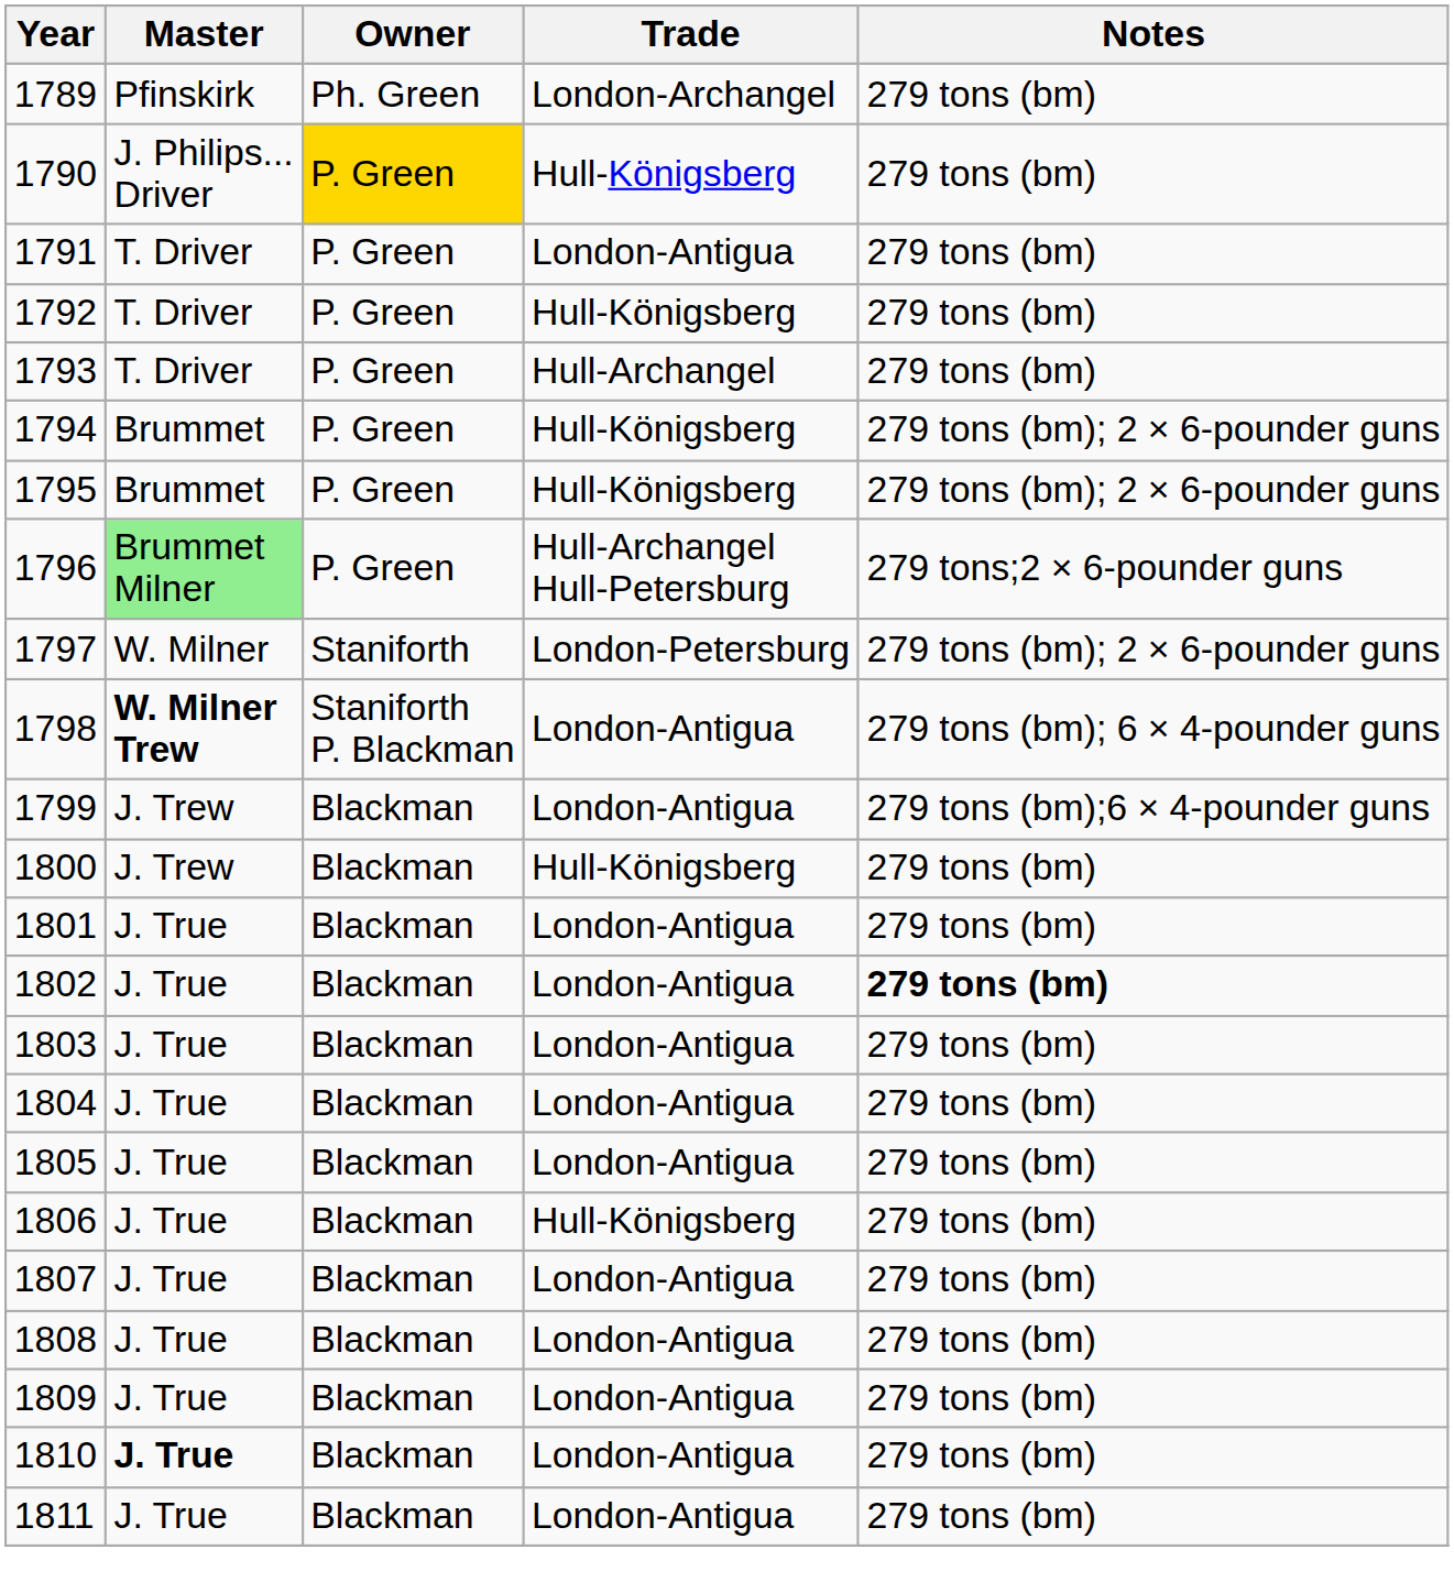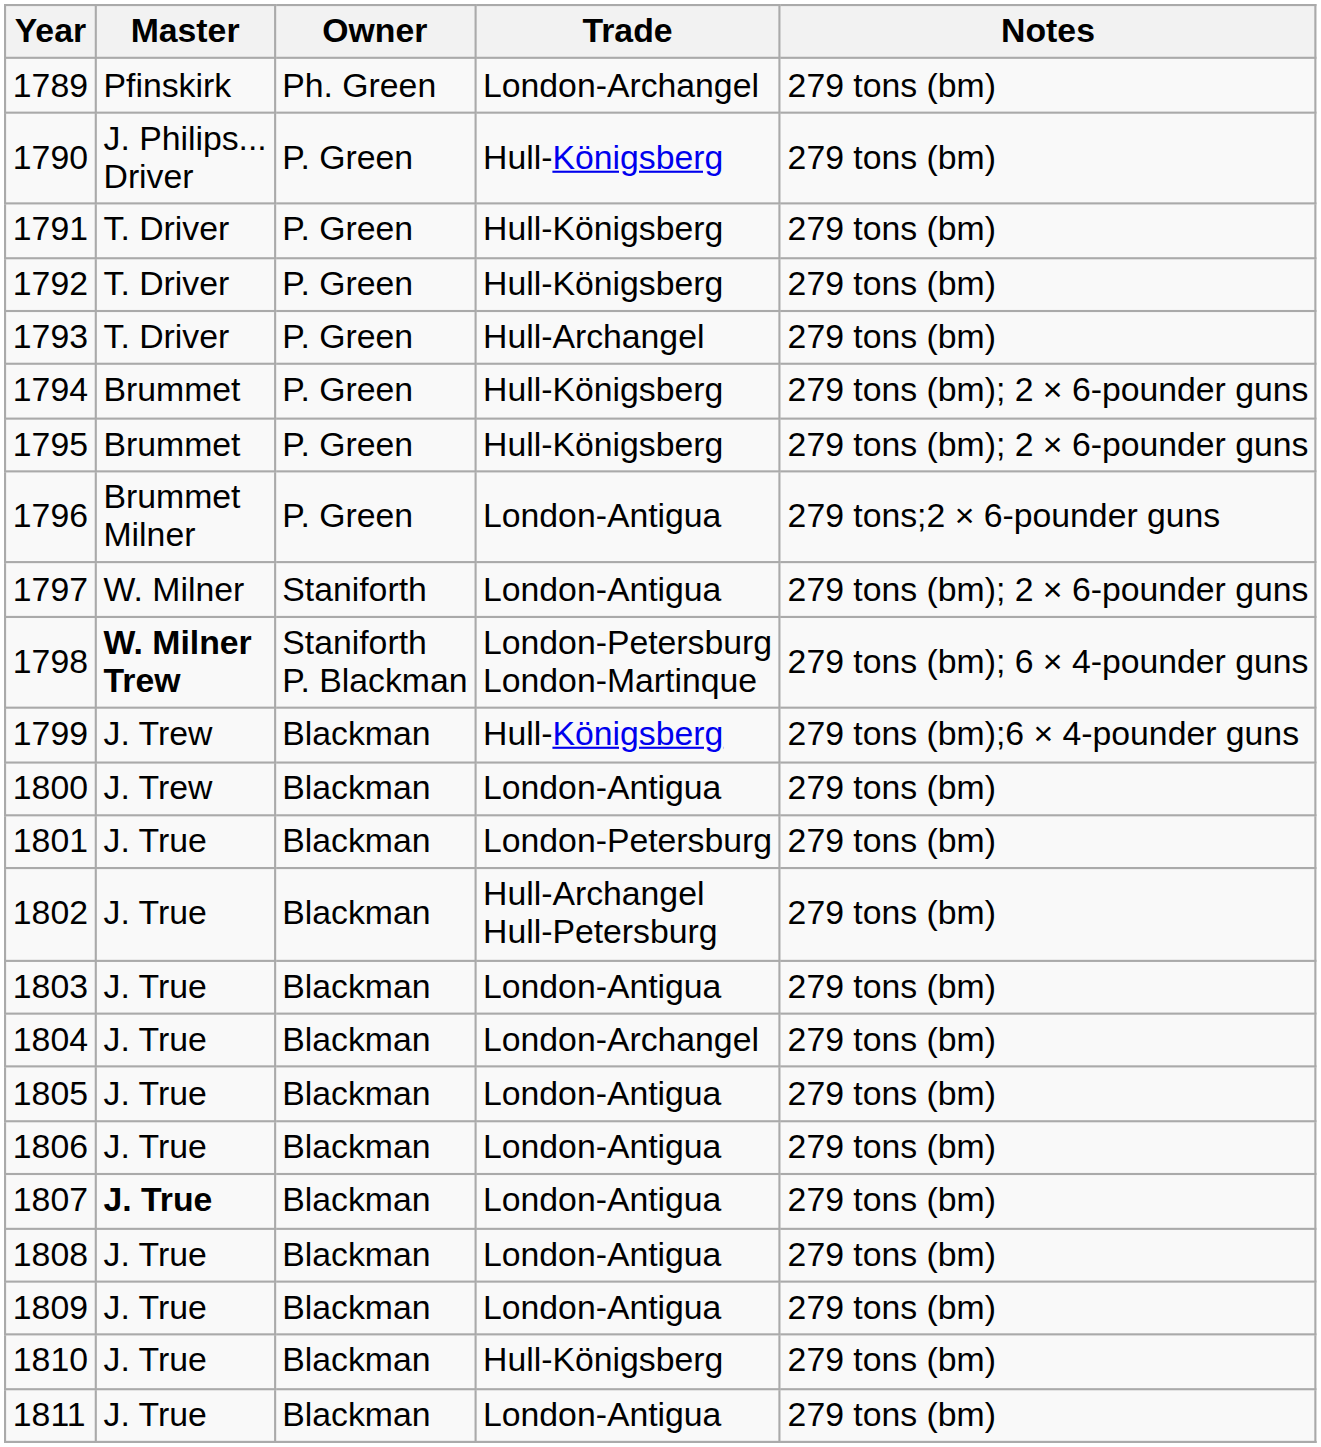1790 | Owner: gold background -> no background
1791 | Trade: London-Antigua -> Hull-Königsberg
1796 | Master: lightgreen background -> no background
1796 | Trade: Hull-Archangel Hull-Petersburg -> London-Antigua
1797 | Trade: London-Petersburg -> London-Antigua
1798 | Trade: London-Antigua -> London-Petersburg London-Martinque
1799 | Trade: London-Antigua -> Hull-Königsberg
1800 | Trade: Hull-Königsberg -> London-Antigua
1801 | Trade: London-Antigua -> London-Petersburg
1802 | Trade: London-Antigua -> Hull-Archangel Hull-Petersburg
1802 | Notes: bold -> normal
1804 | Trade: London-Antigua -> London-Archangel
1806 | Trade: Hull-Königsberg -> London-Antigua
1807 | Master: normal -> bold
1810 | Master: bold -> normal
1810 | Trade: London-Antigua -> Hull-Königsberg
